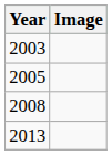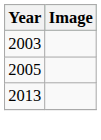- row: 2008
